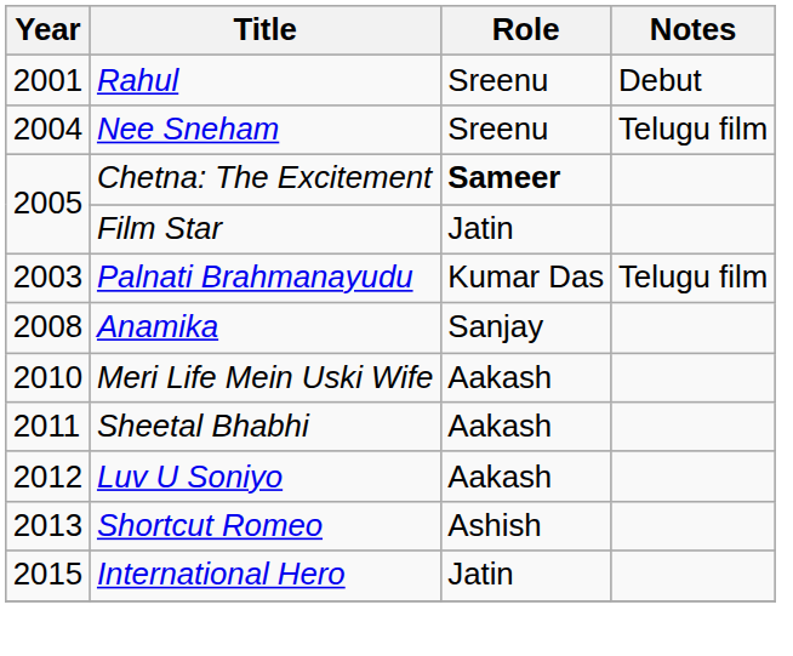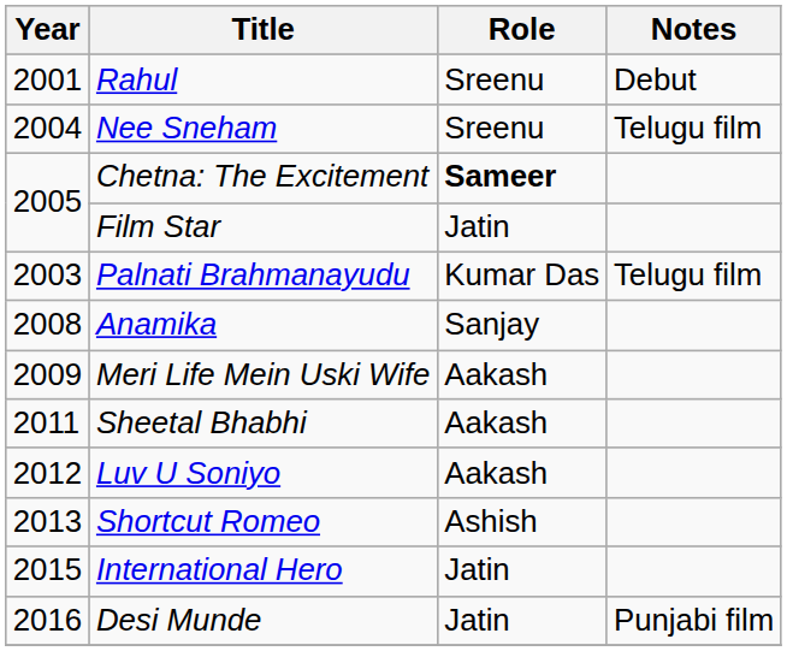Meri Life Mein Uski Wife | Year: 2010 -> 2009
+ row: 2016 | Desi Munde | Jatin | Punjabi film
